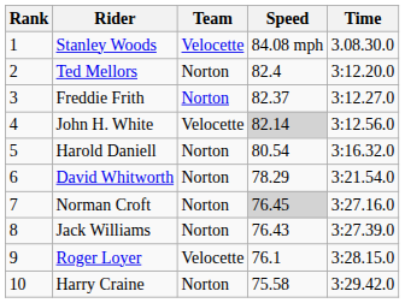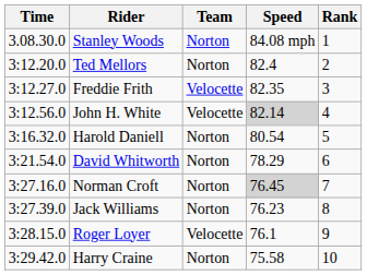columns swapped: Rank <-> Time
Stanley Woods | Team: Velocette -> Norton
Freddie Frith | Team: Norton -> Velocette
Freddie Frith | Speed: 82.37 -> 82.35
Jack Williams | Speed: 76.43 -> 76.23
